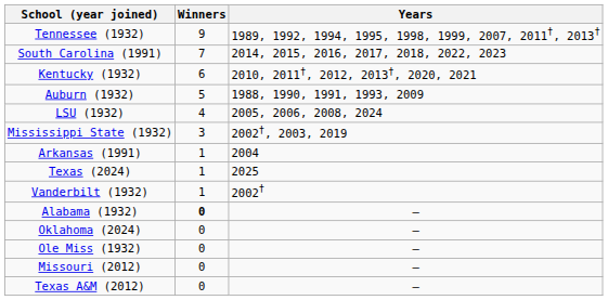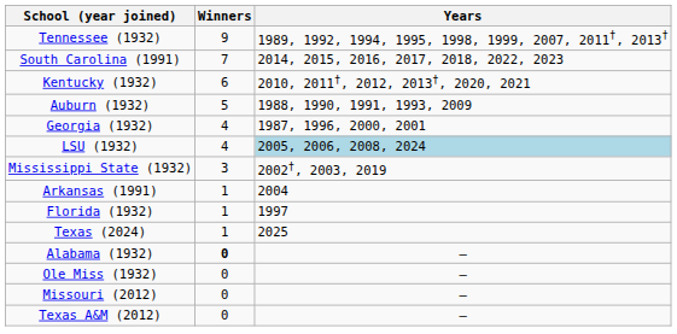+ row: Georgia (1932) | 4 | 1987, 1996, 2000, 2001
LSU (1932) | Years: no background -> lightblue background
+ row: Florida (1932) | 1 | 1997
- row: Vanderbilt (1932) | 1 | 2002†
- row: Oklahoma (2024) | 0 | —
